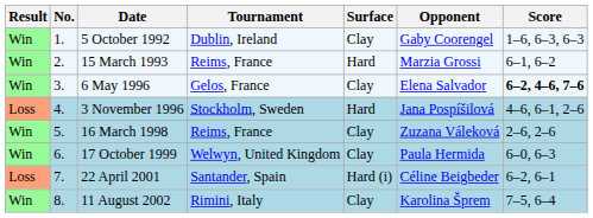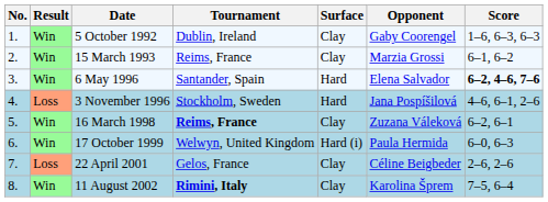columns swapped: Result <-> No.
15 March 1993 | Surface: Hard -> Clay
6 May 1996 | Tournament: Gelos, France -> Santander, Spain
6 May 1996 | Surface: Clay -> Hard
16 March 1998 | Tournament: normal -> bold
16 March 1998 | Score: 2–6, 2–6 -> 6–2, 6–1
17 October 1999 | Surface: Clay -> Hard (i)
22 April 2001 | Tournament: Santander, Spain -> Gelos, France
22 April 2001 | Surface: Hard (i) -> Clay
22 April 2001 | Score: 6–2, 6–1 -> 2–6, 2–6
11 August 2002 | Tournament: normal -> bold
